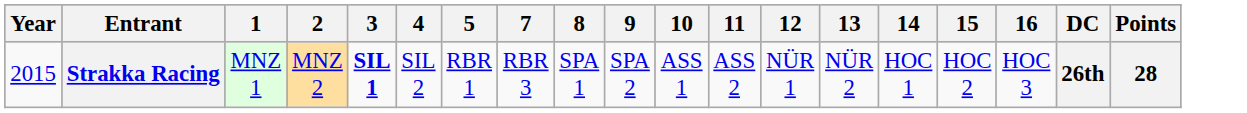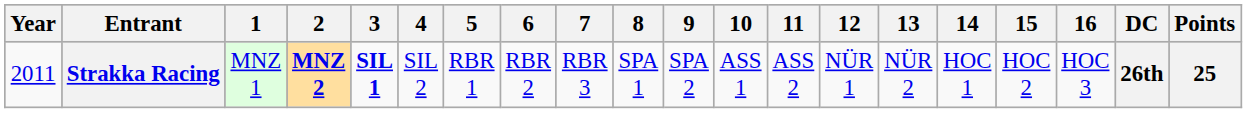+ column: 6 | RBR 2
Strakka Racing | Year: 2015 -> 2011
Strakka Racing | 2: normal -> bold
Strakka Racing | Points: 28 -> 25
